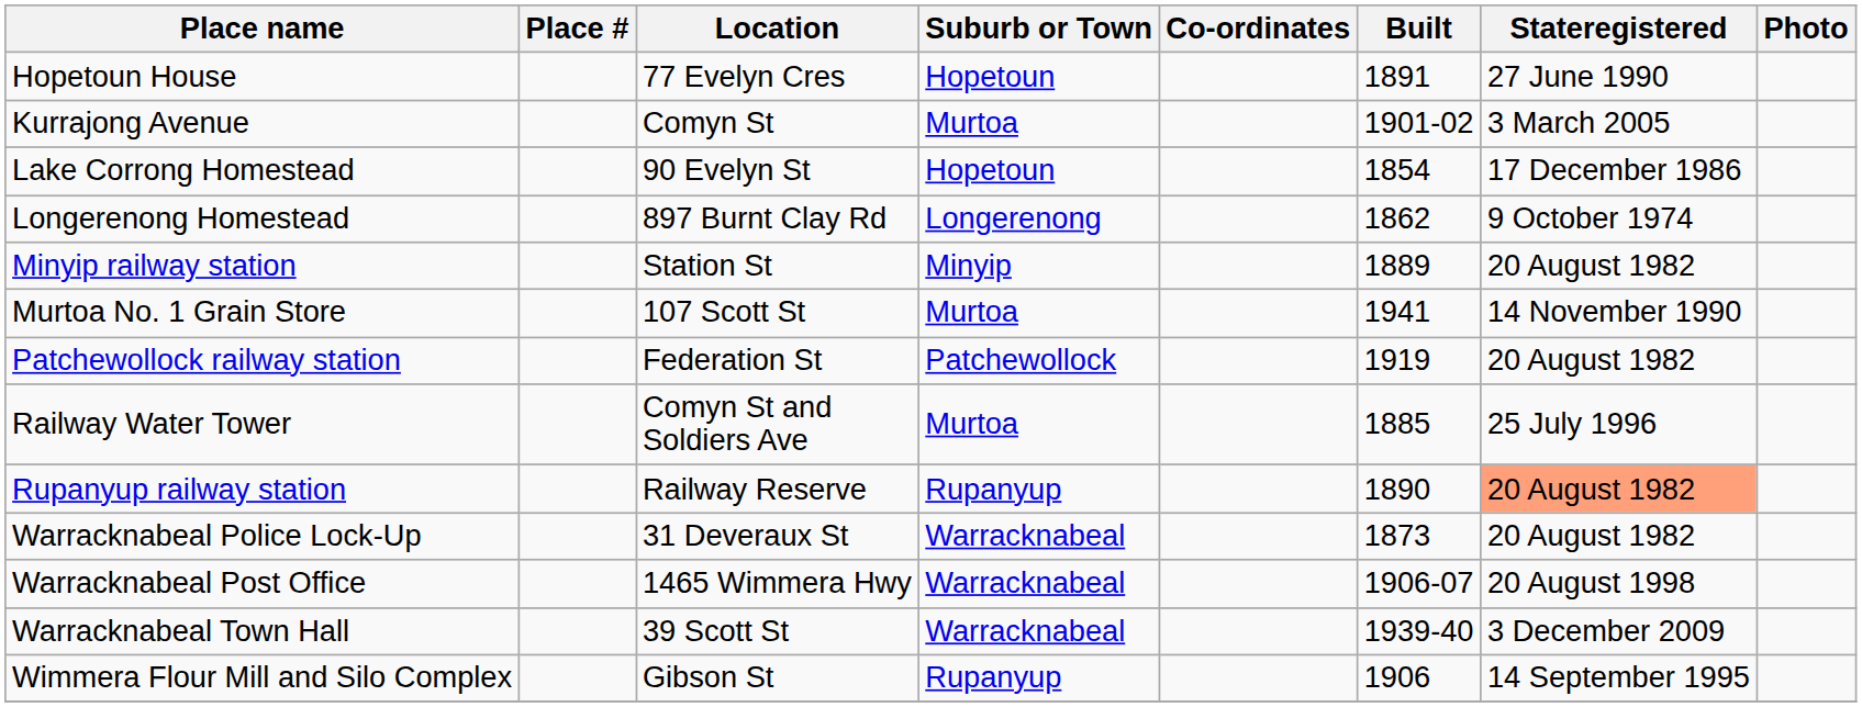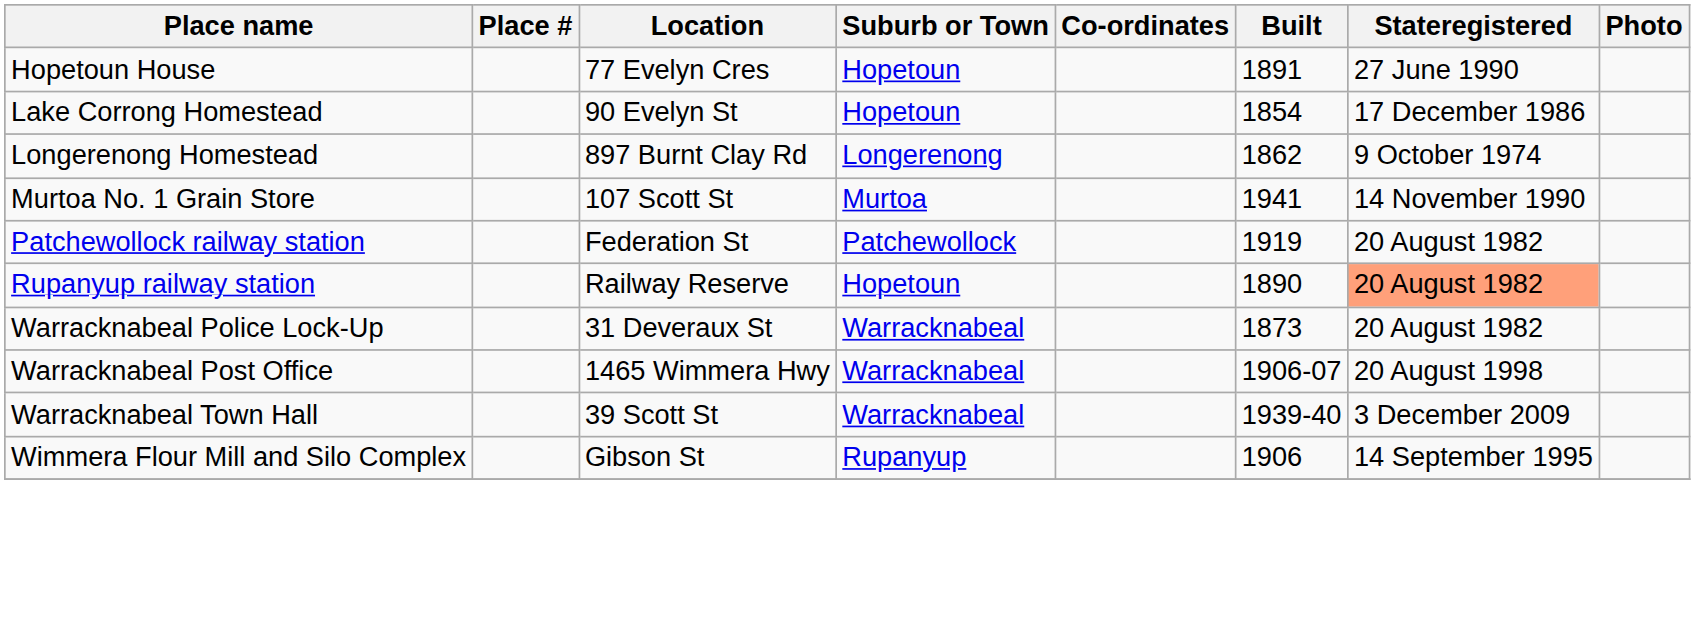- row: Kurrajong Avenue | Comyn St | Murtoa | 1901-02 | 3 March 2005
- row: Minyip railway station | Station St | Minyip | 1889 | 20 August 1982
- row: Railway Water Tower | Comyn St and Soldiers Ave | Murtoa | 1885 | 25 July 1996
Rupanyup railway station | Suburb or Town: Rupanyup -> Hopetoun
